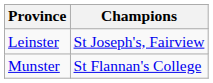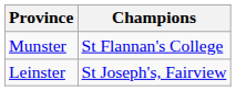rows swapped: Leinster <-> Munster
